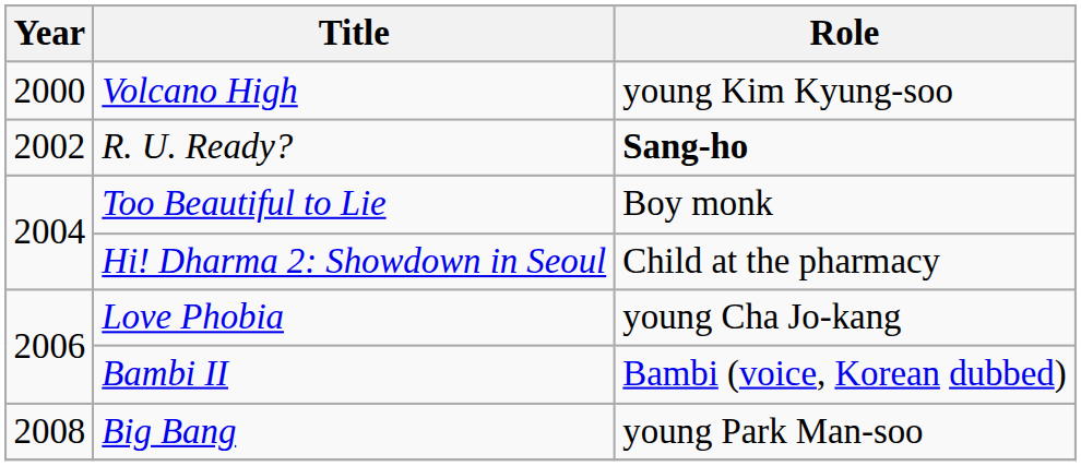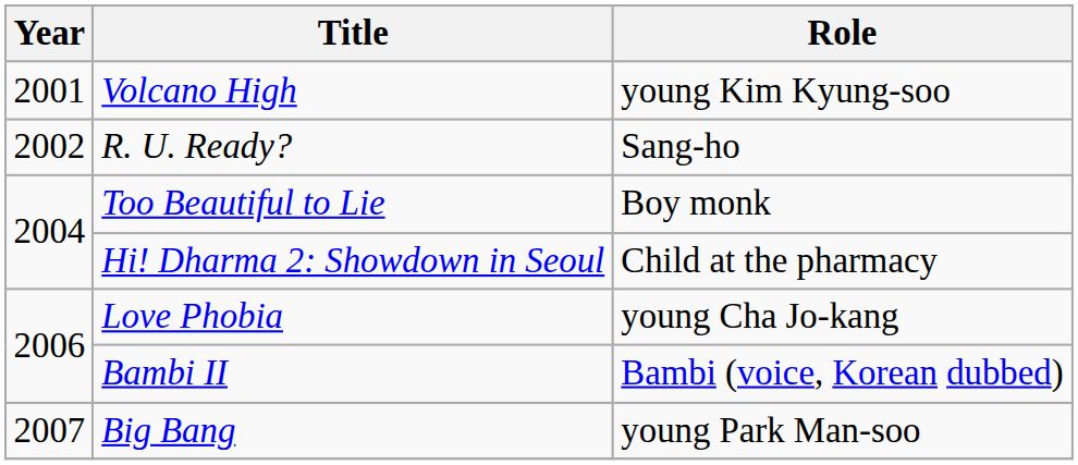Volcano High | Year: 2000 -> 2001
R. U. Ready? | Role: bold -> normal
Big Bang | Year: 2008 -> 2007
